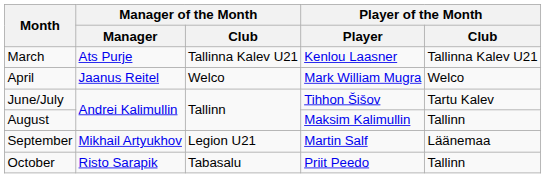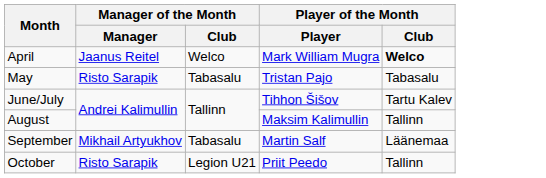- row: March | Ats Purje | Tallinna Kalev U21 | Kenlou Laasner | Tallinna Kalev U21
April | Player of the Month / Club: normal -> bold
+ row: May | Risto Sarapik | Tabasalu | Tristan Pajo | Tabasalu
September | Manager of the Month / Club: Legion U21 -> Tabasalu
October | Manager of the Month / Club: Tabasalu -> Legion U21
